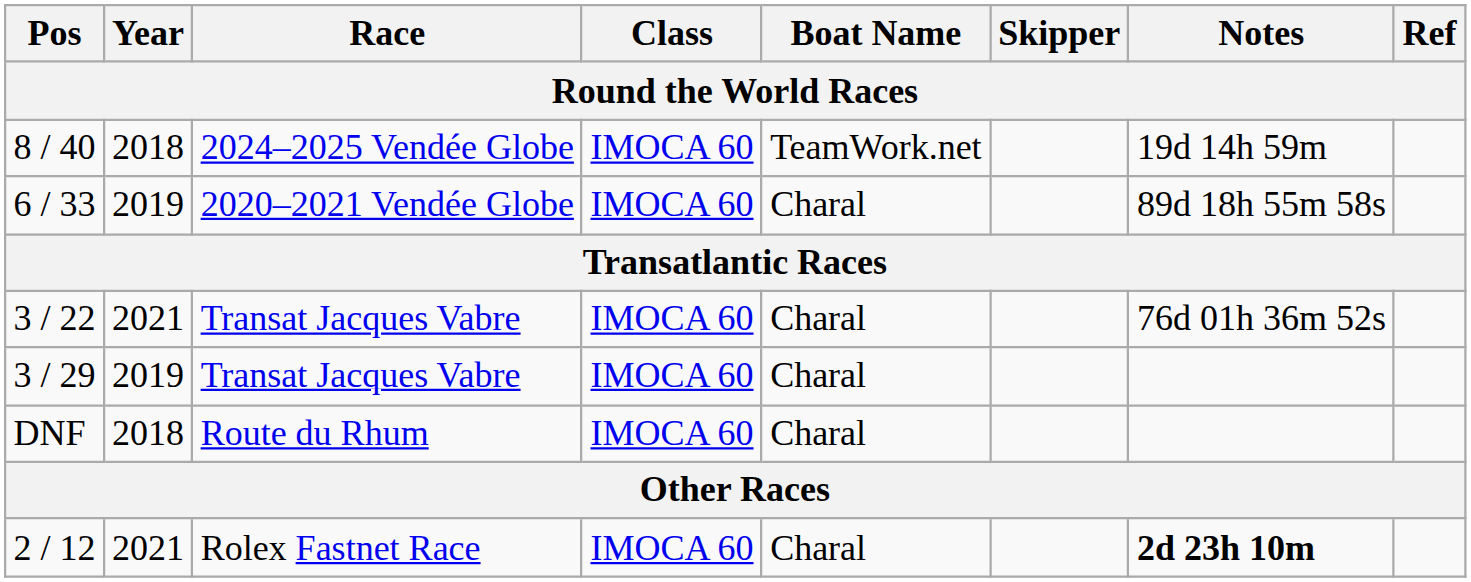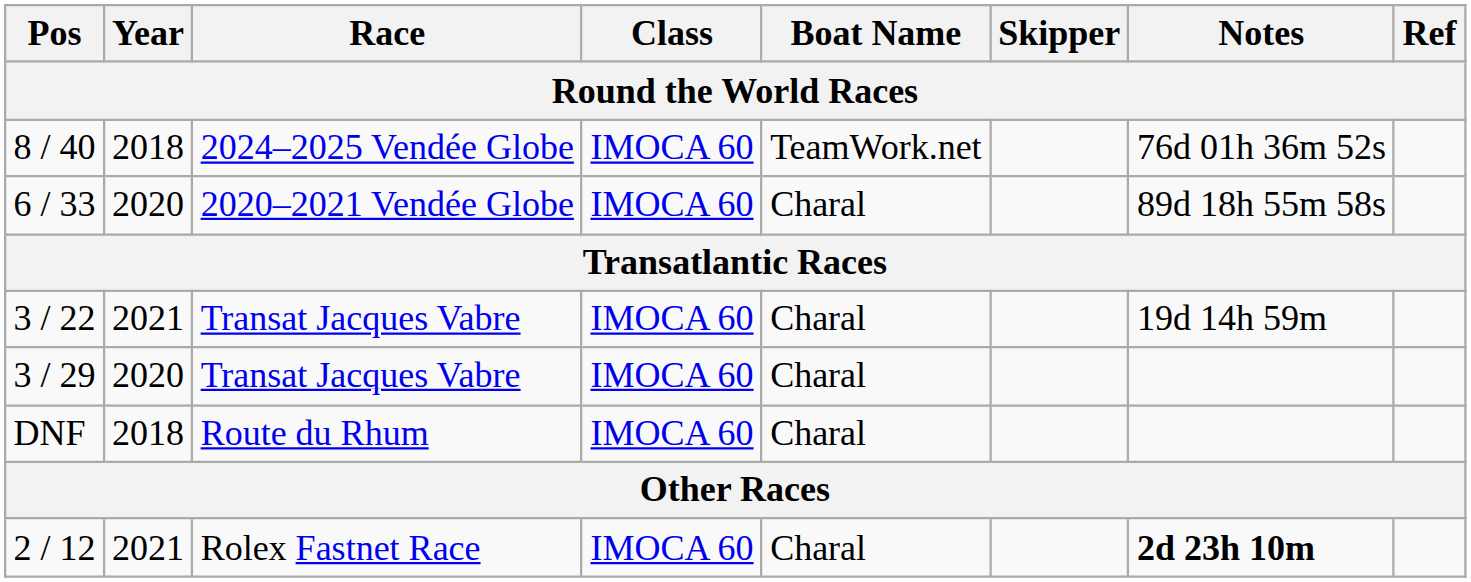8 / 40 | Notes: 19d 14h 59m -> 76d 01h 36m 52s
6 / 33 | Year: 2019 -> 2020
3 / 22 | Notes: 76d 01h 36m 52s -> 19d 14h 59m
3 / 29 | Year: 2019 -> 2020
